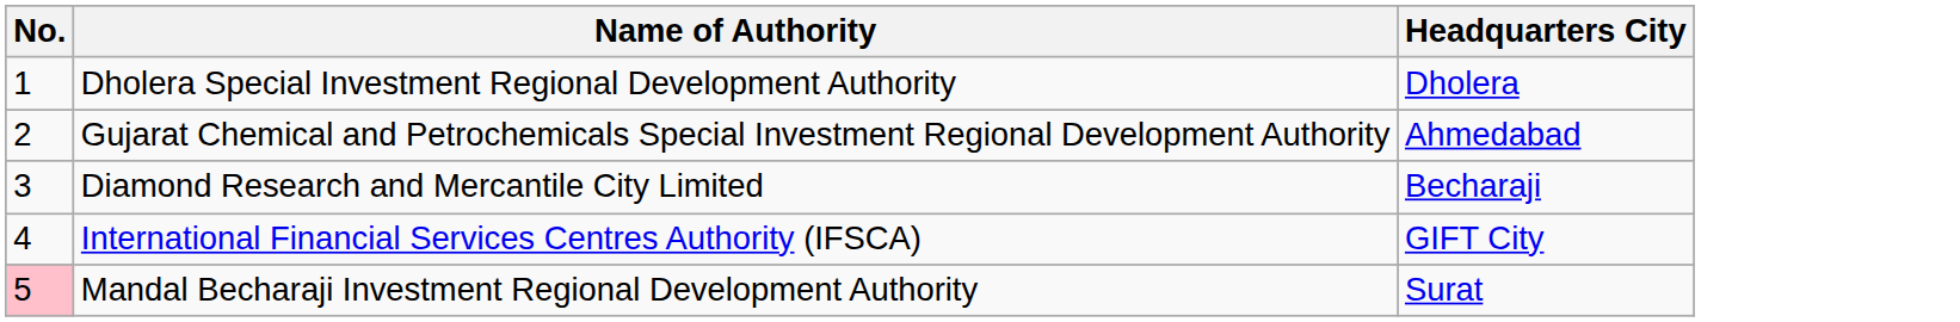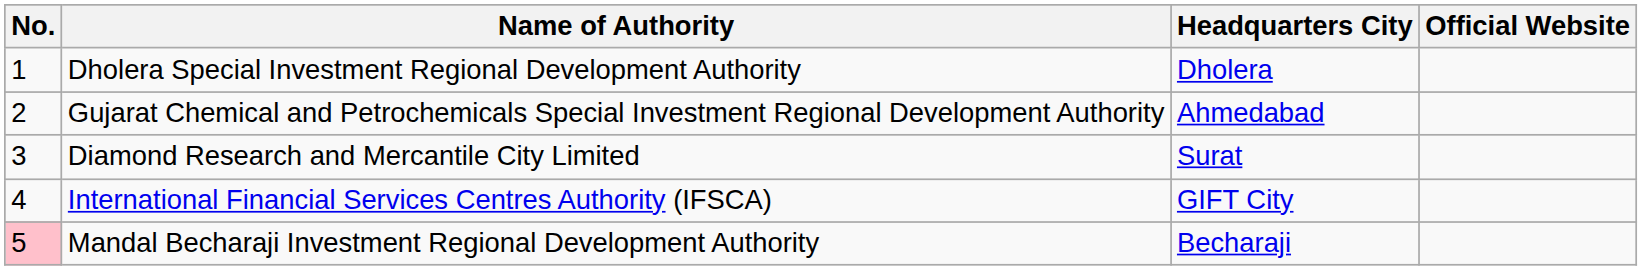+ column: Official Website
Diamond Research and Mercantile City Limited | Headquarters City: Becharaji -> Surat
Mandal Becharaji Investment Regional Development Authority | Headquarters City: Surat -> Becharaji
